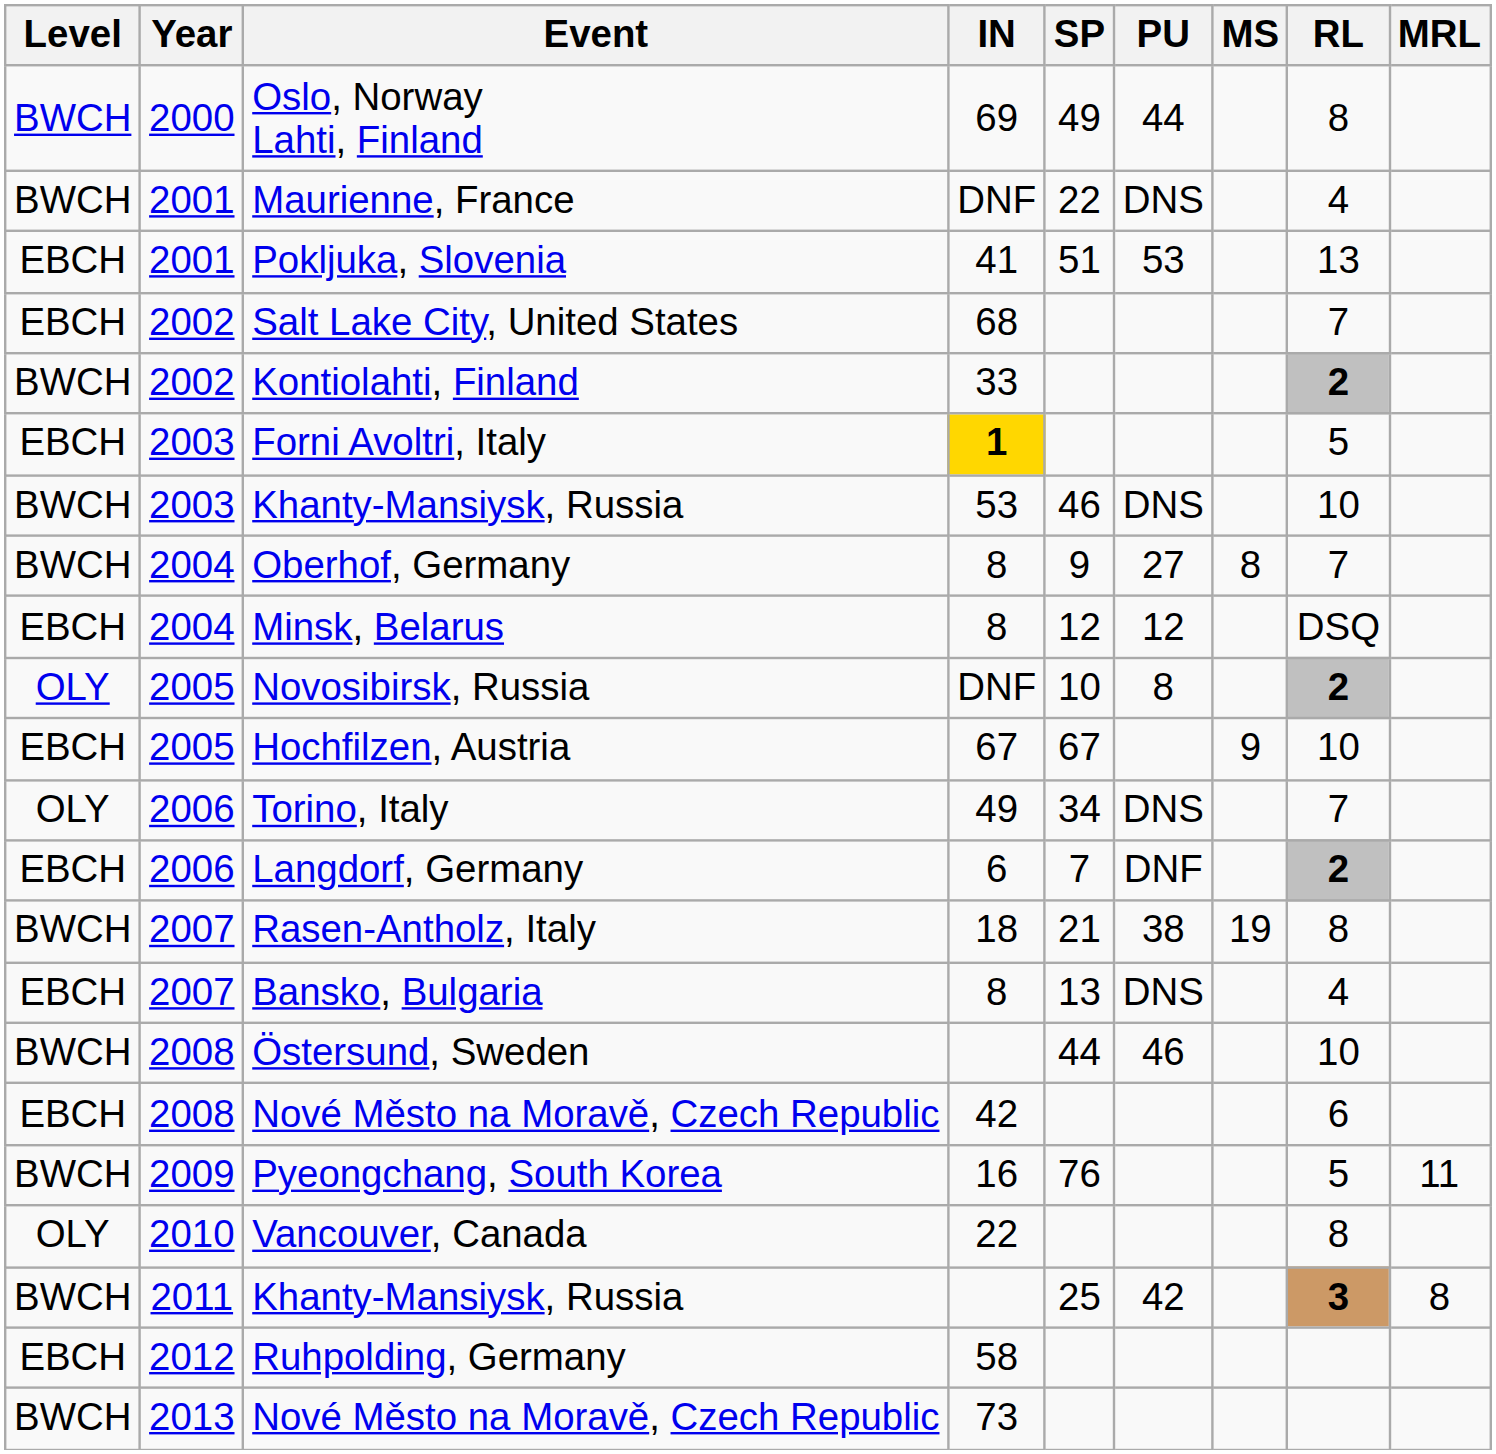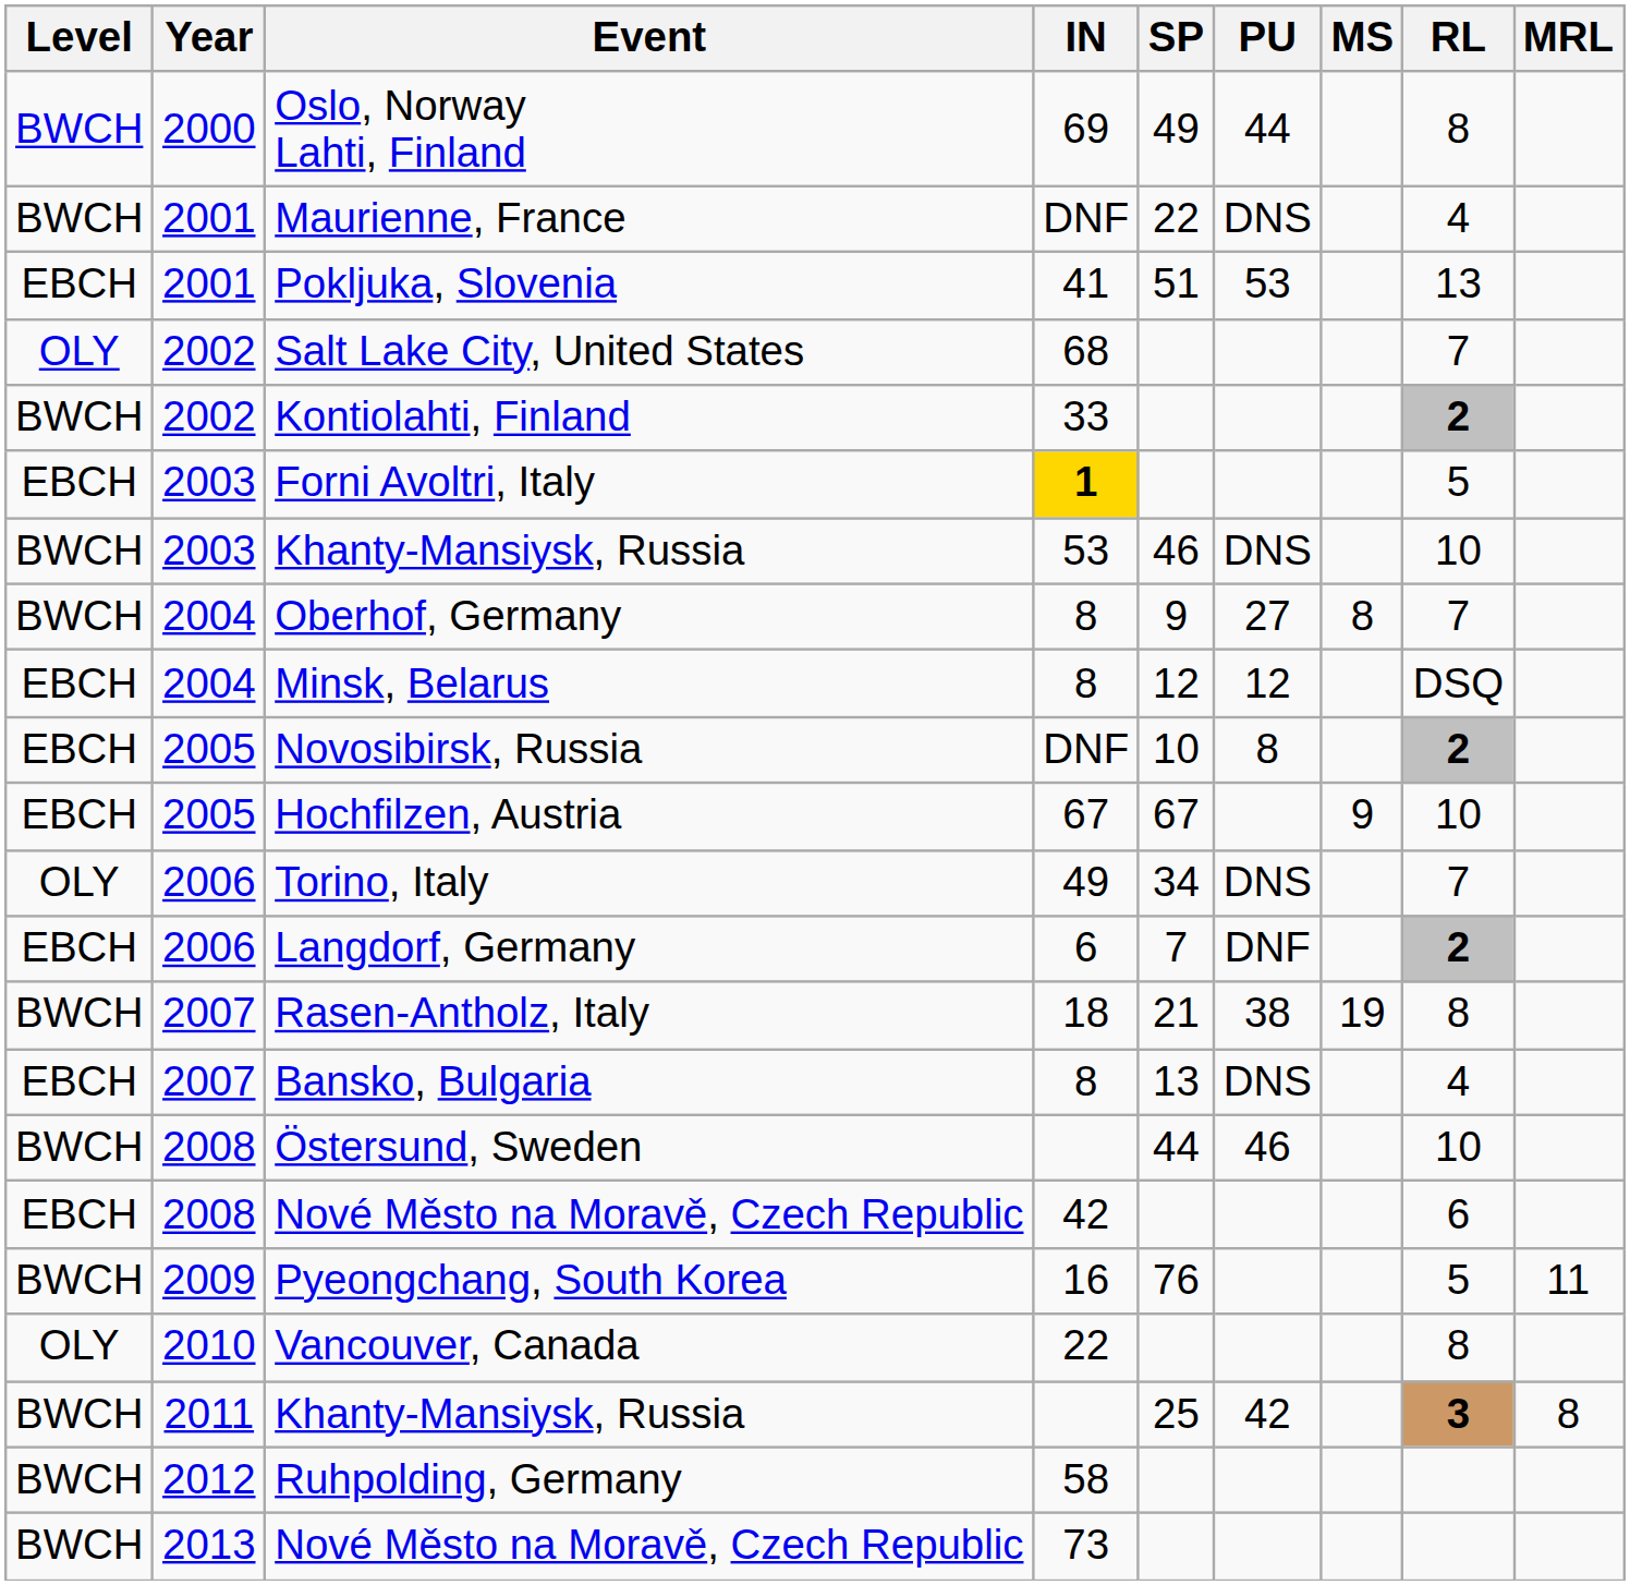Salt Lake City, United States | Level: EBCH -> OLY
Novosibirsk, Russia | Level: OLY -> EBCH
Ruhpolding, Germany | Level: EBCH -> BWCH
